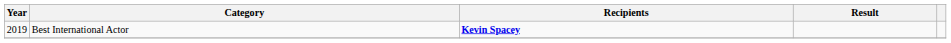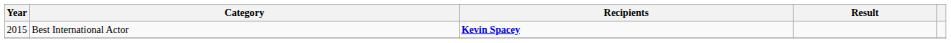Best International Actor | Year: 2019 -> 2015
